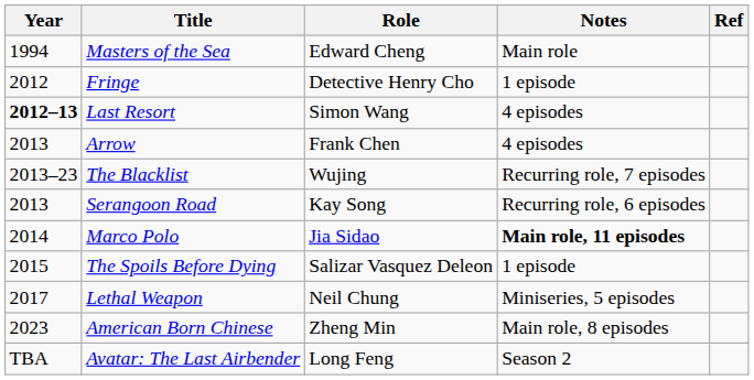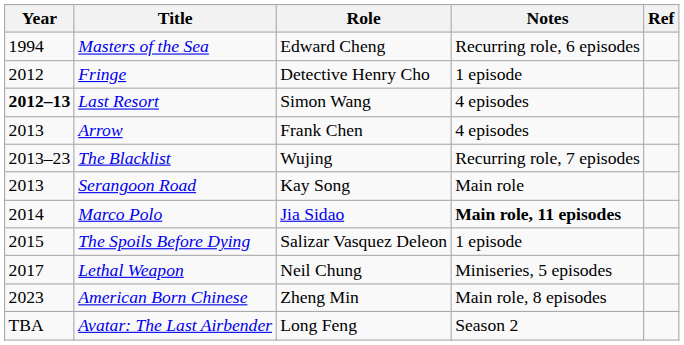Masters of the Sea | Notes: Main role -> Recurring role, 6 episodes
Serangoon Road | Notes: Recurring role, 6 episodes -> Main role
